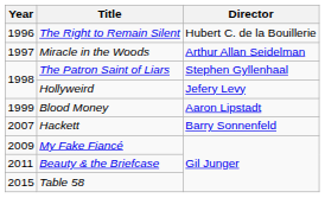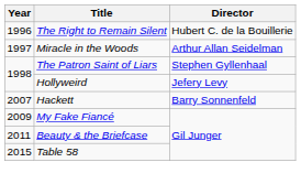- row: 1999 | Blood Money | Aaron Lipstadt
